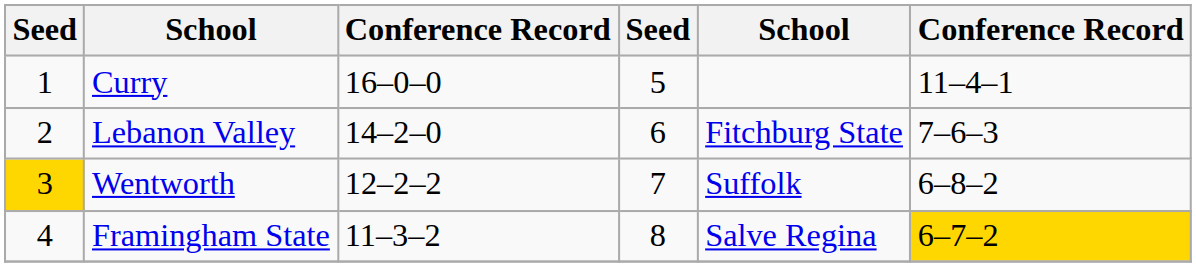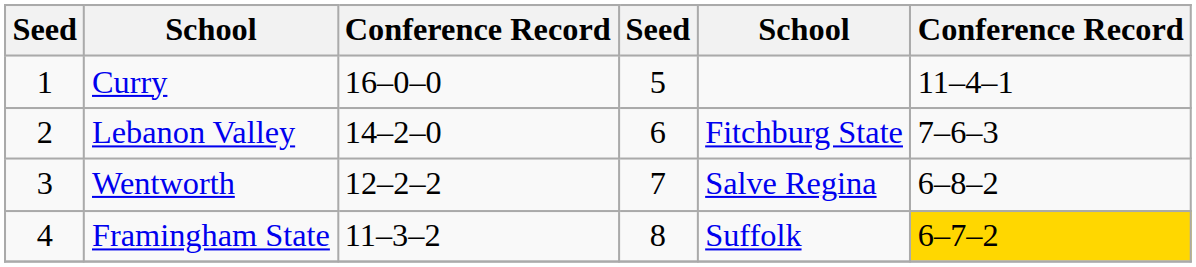Wentworth | column 1: gold background -> no background
Wentworth | column 5: Suffolk -> Salve Regina
Framingham State | column 5: Salve Regina -> Suffolk
